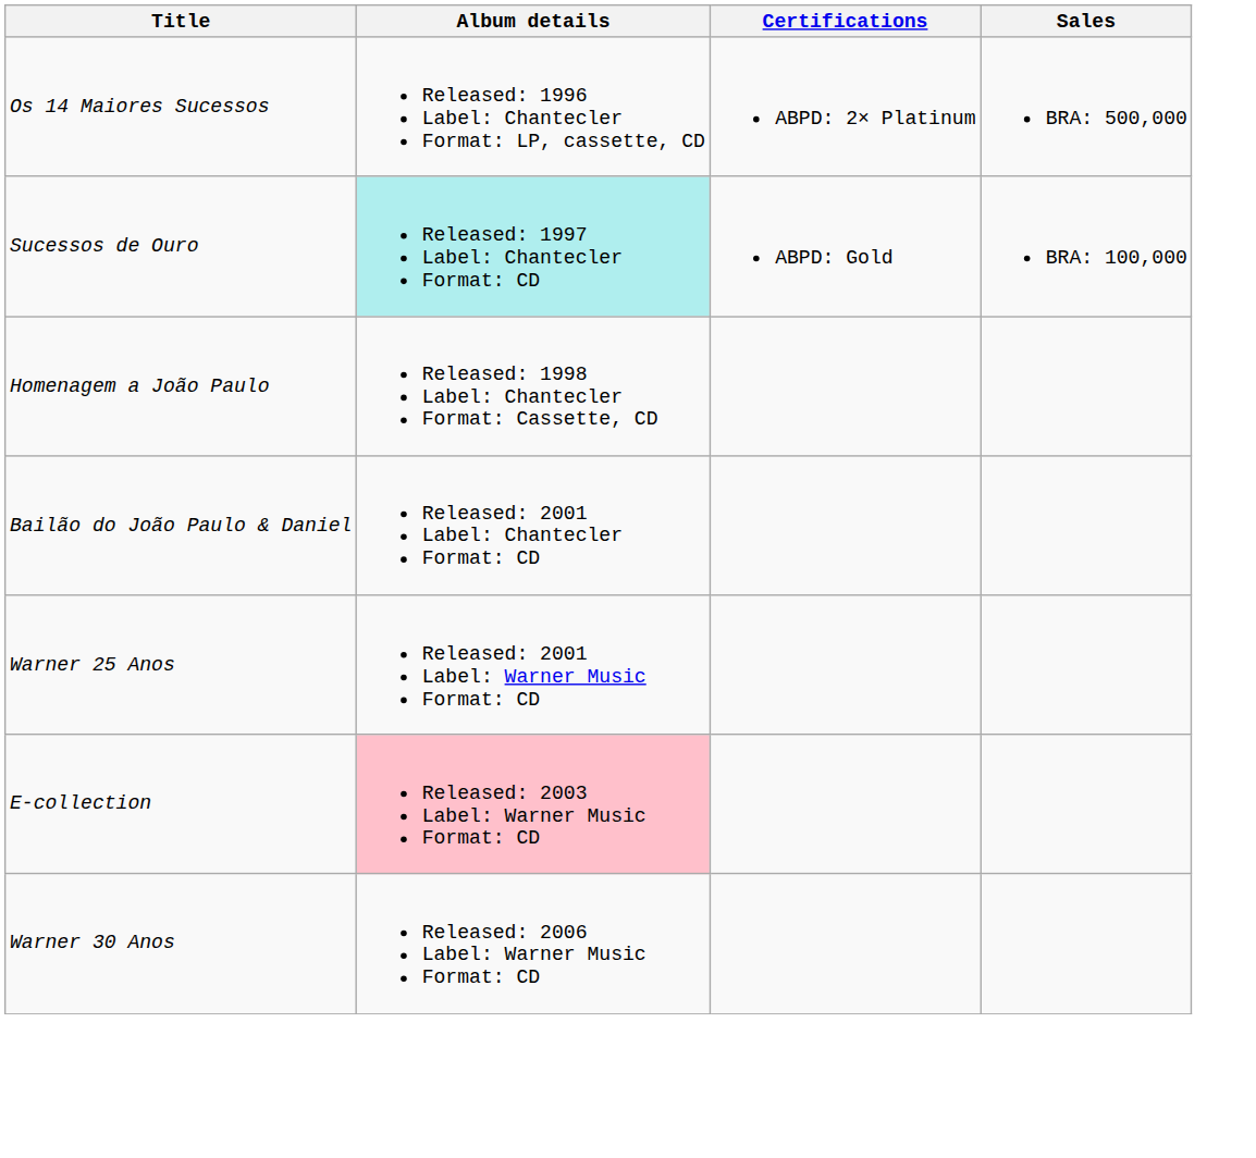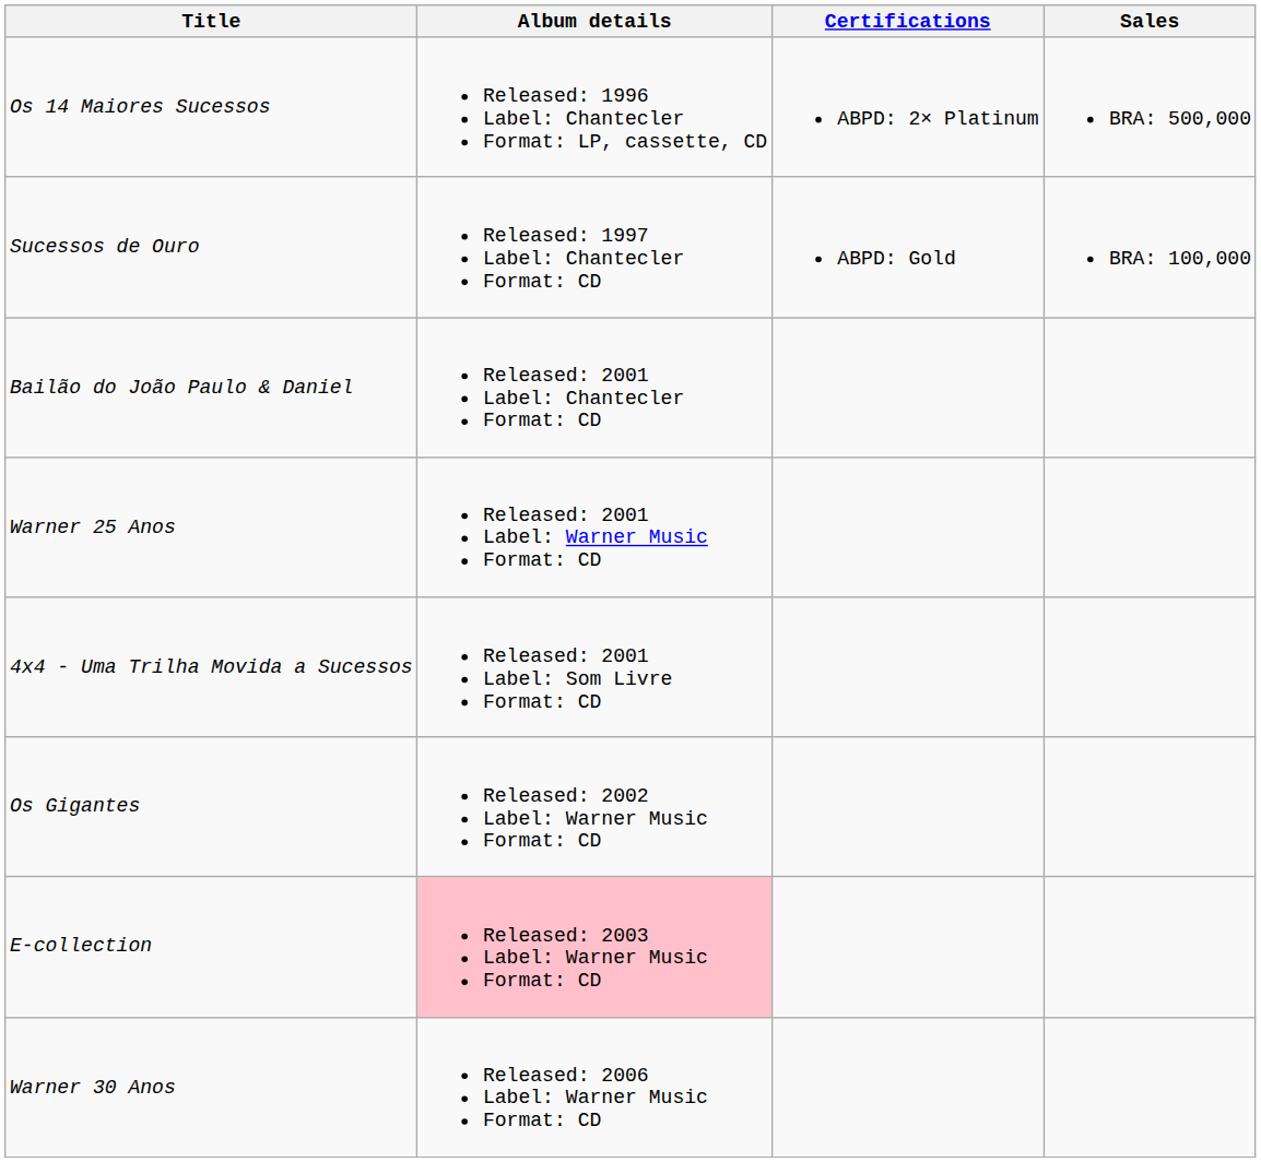Sucessos de Ouro | Album details: paleturquoise background -> no background
- row: Homenagem a João Paulo | Released: 1998 Label: Chantecler Format: Cassette, CD
+ row: 4x4 - Uma Trilha Movida a Sucessos | Released: 2001 Label: Som Livre Format: CD
+ row: Os Gigantes | Released: 2002 Label: Warner Music Format: CD
